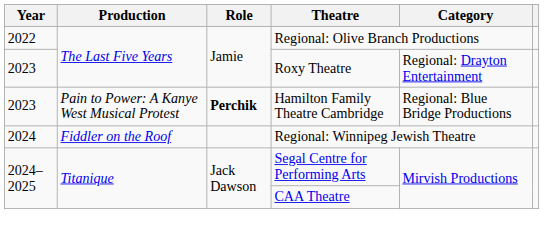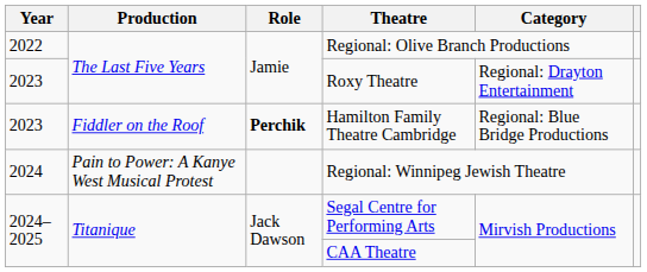Hamilton Family Theatre Cambridge | Production: Pain to Power: A Kanye West Musical Protest -> Fiddler on the Roof
Regional: Winnipeg Jewish Theatre | Production: Fiddler on the Roof -> Pain to Power: A Kanye West Musical Protest
